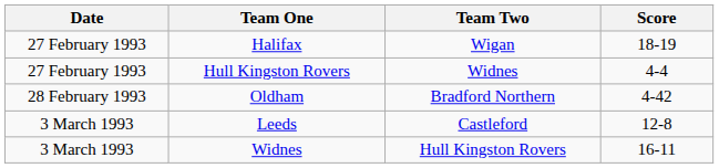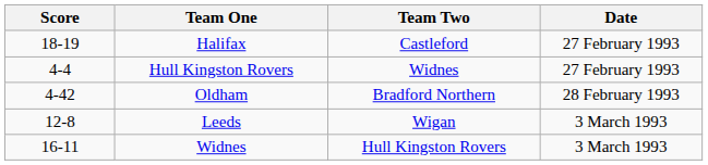columns swapped: Date <-> Score
Halifax | Team Two: Wigan -> Castleford
Leeds | Team Two: Castleford -> Wigan
